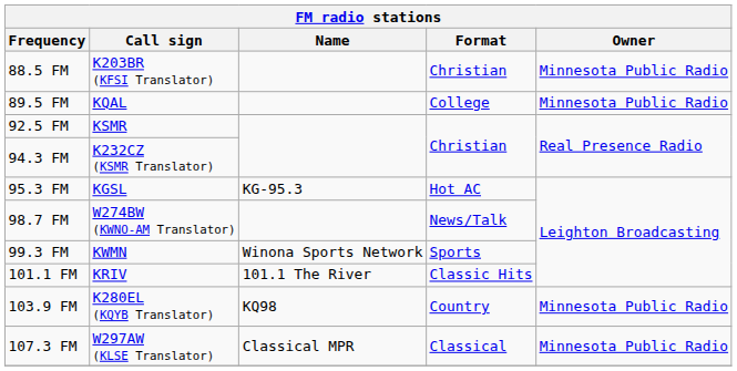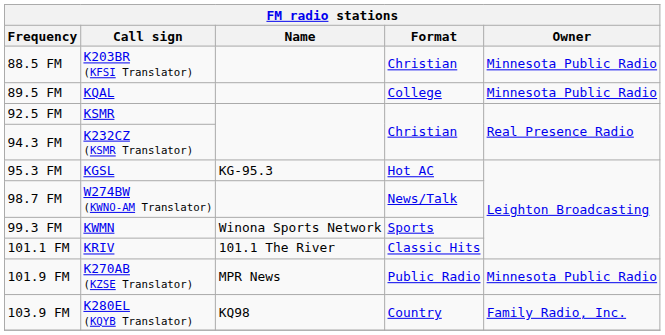+ row: 101.9 FM | K270AB (KZSE Translator) | MPR News | Public Radio | Minnesota Public Radio
103.9 FM | Owner: Minnesota Public Radio -> Family Radio, Inc.
- row: 107.3 FM | W297AW (KLSE Translator) | Classical MPR | Classical | Minnesota Public Radio
